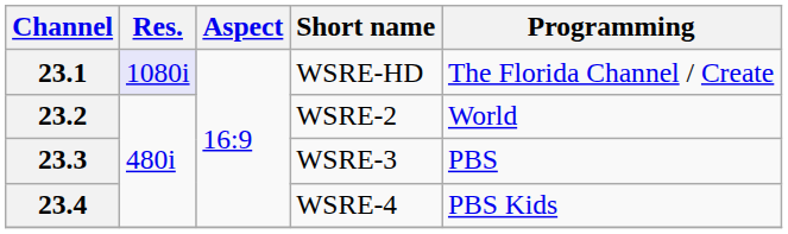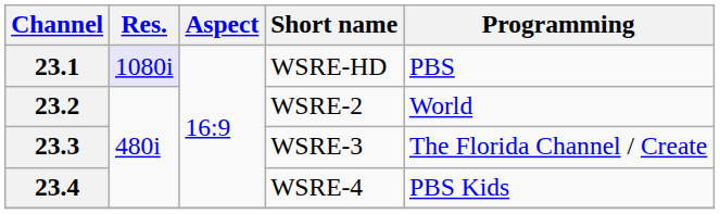23.1 | Programming: The Florida Channel / Create -> PBS
23.3 | Programming: PBS -> The Florida Channel / Create
